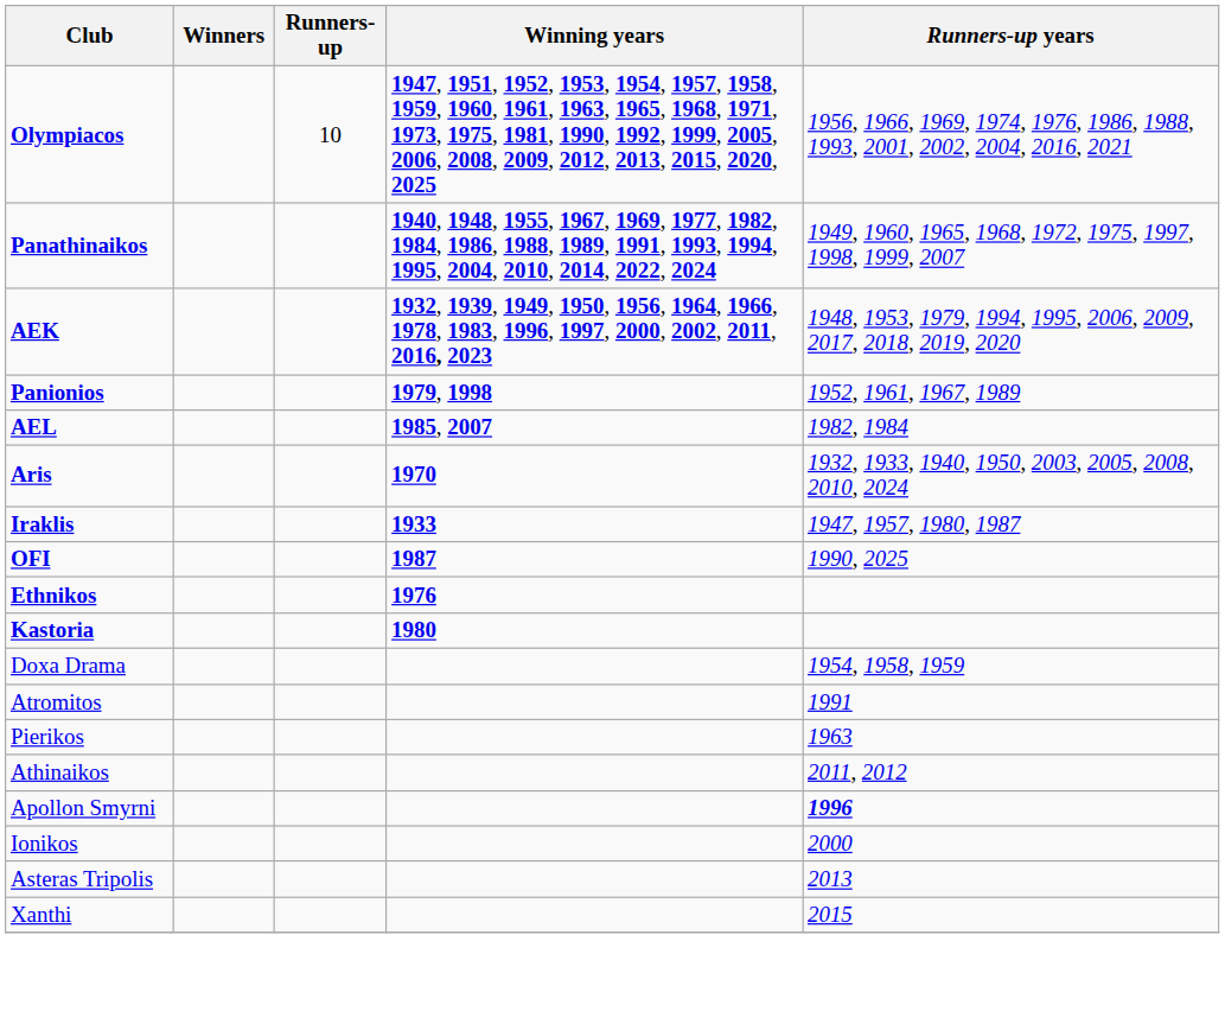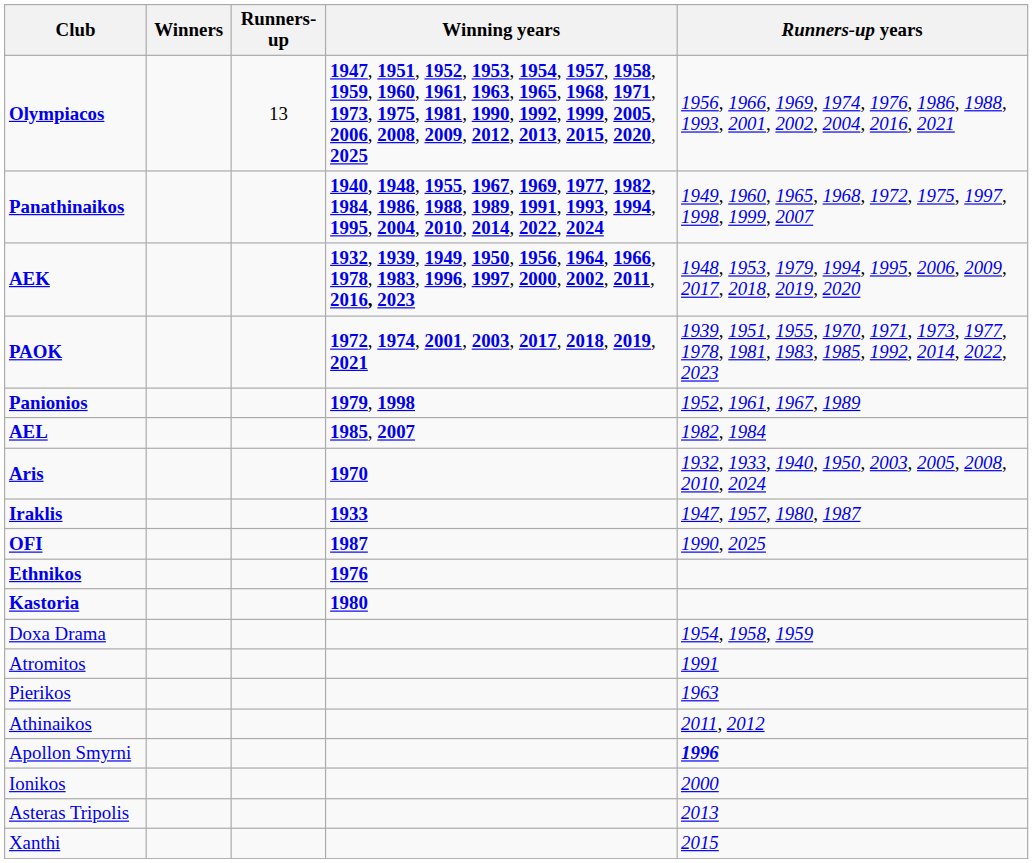Olympiacos | Runners-up: 10 -> 13
+ row: PAOK | 1972, 1974, 2001, 2003, 2017, 2018, 2019, 2021 | 1939, 1951, 1955, 1970, 1971, 1973, 1977, 1978, 1981, 1983, 1985, 1992, 2014, 2022, 2023
